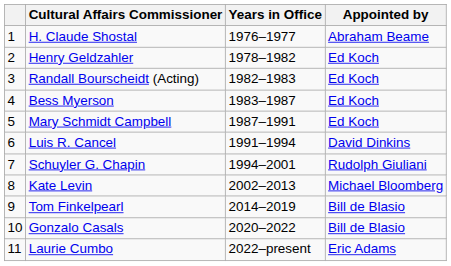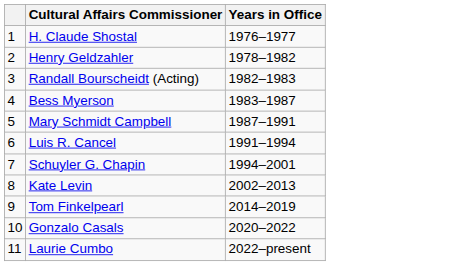- column: Appointed by | Abraham Beame | Ed Koch | Ed Koch | Ed Koch | Ed Koch | David Dinkins | Rudolph Giuliani | Michael Bloomberg | Bill de Blasio | Bill de Blasio | Eric Adams
